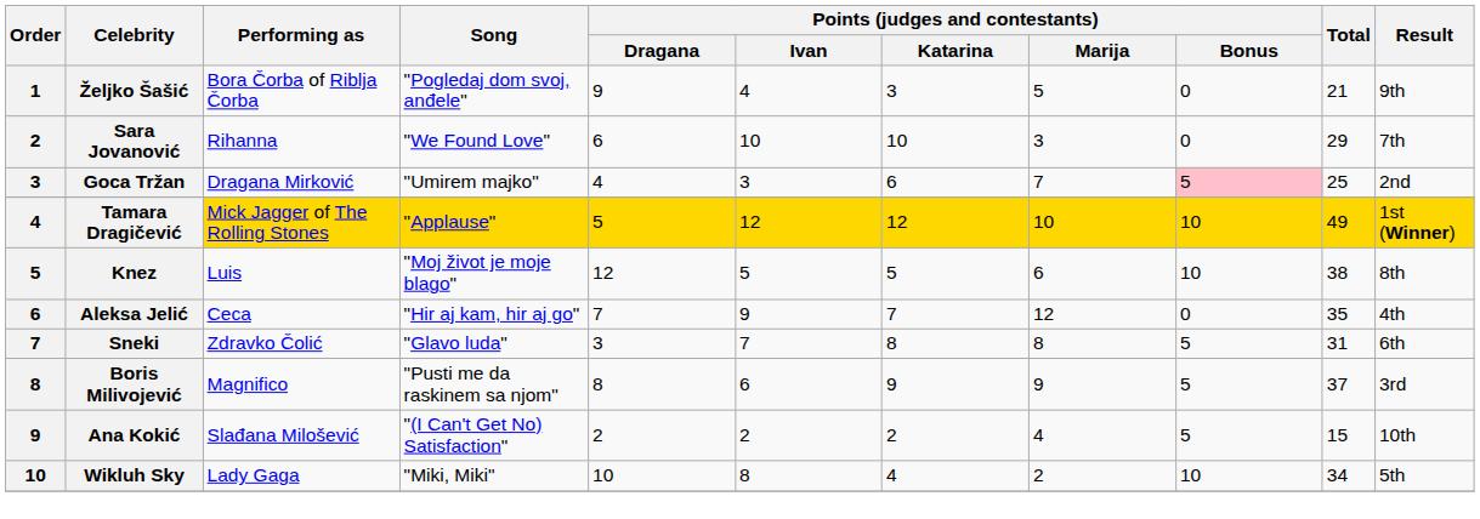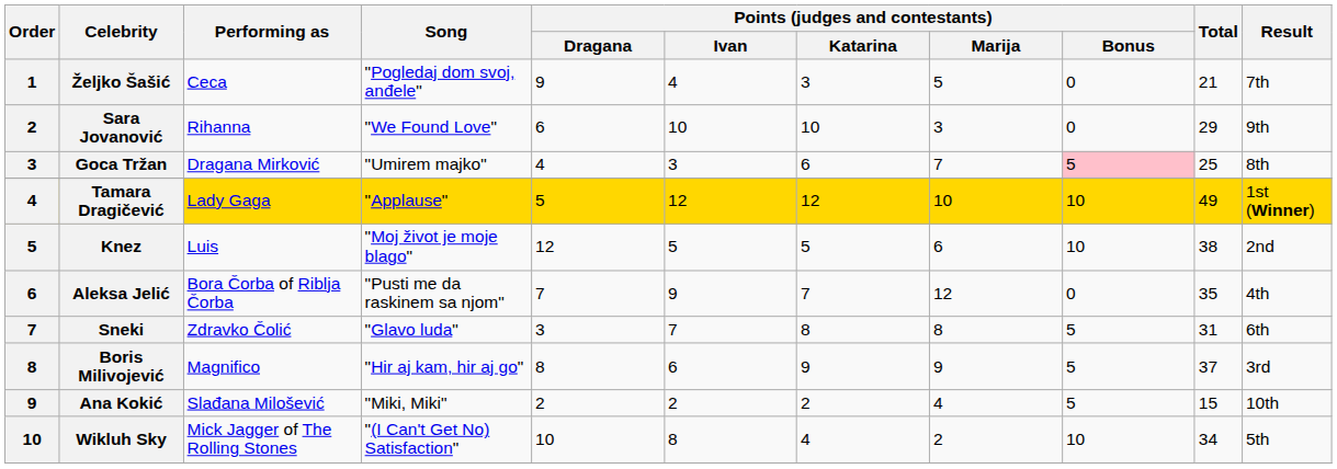Željko Šašić | Performing as: Bora Čorba of Riblja Čorba -> Ceca
Željko Šašić | Result: 9th -> 7th
Sara Jovanović | Result: 7th -> 9th
Goca Tržan | Result: 2nd -> 8th
Tamara Dragičević | Performing as: Mick Jagger of The Rolling Stones -> Lady Gaga
Knez | Result: 8th -> 2nd
Aleksa Jelić | Performing as: Ceca -> Bora Čorba of Riblja Čorba
Aleksa Jelić | Song: "Hir aj kam, hir aj go" -> "Pusti me da raskinem sa njom"
Boris Milivojević | Song: "Pusti me da raskinem sa njom" -> "Hir aj kam, hir aj go"
Ana Kokić | Song: "(I Can't Get No) Satisfaction" -> "Miki, Miki"
Wikluh Sky | Performing as: Lady Gaga -> Mick Jagger of The Rolling Stones
Wikluh Sky | Song: "Miki, Miki" -> "(I Can't Get No) Satisfaction"
